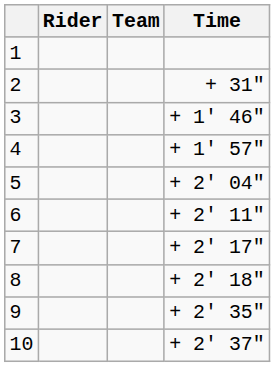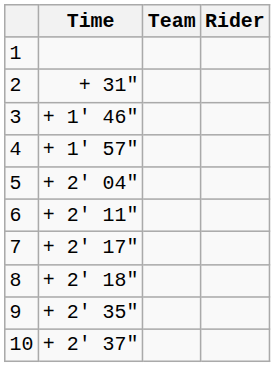columns swapped: Rider <-> Time
